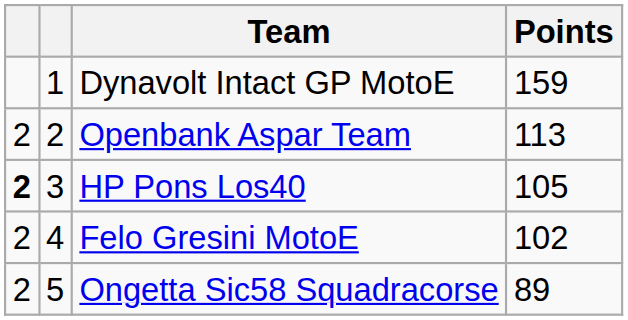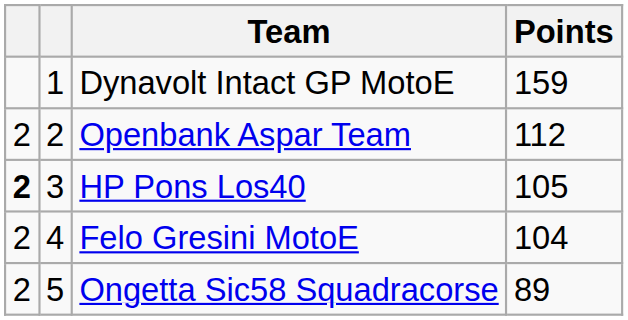Openbank Aspar Team | Points: 113 -> 112
Felo Gresini MotoE | Points: 102 -> 104
